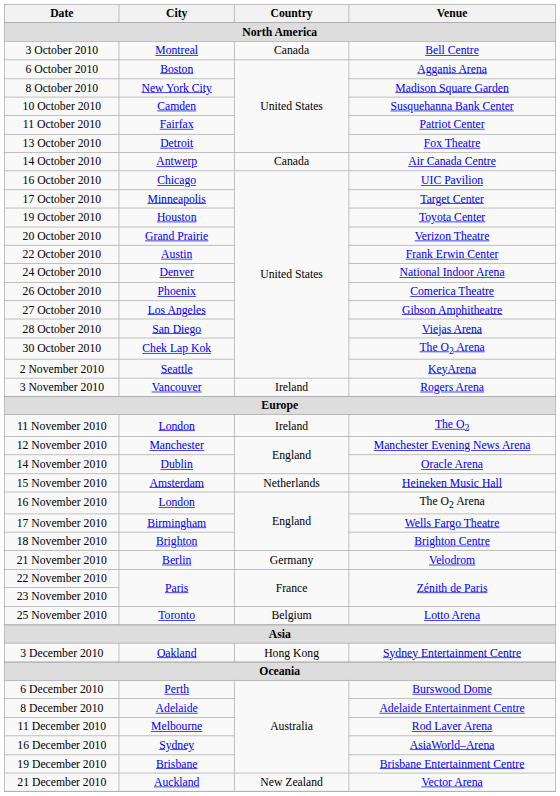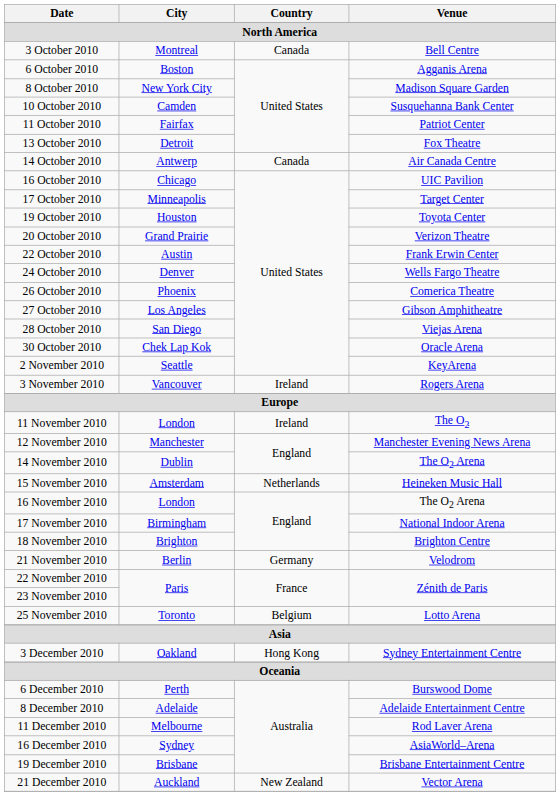24 October 2010 | Venue: National Indoor Arena -> Wells Fargo Theatre
30 October 2010 | Venue: The O2 Arena -> Oracle Arena
14 November 2010 | Venue: Oracle Arena -> The O2 Arena
17 November 2010 | Venue: Wells Fargo Theatre -> National Indoor Arena
